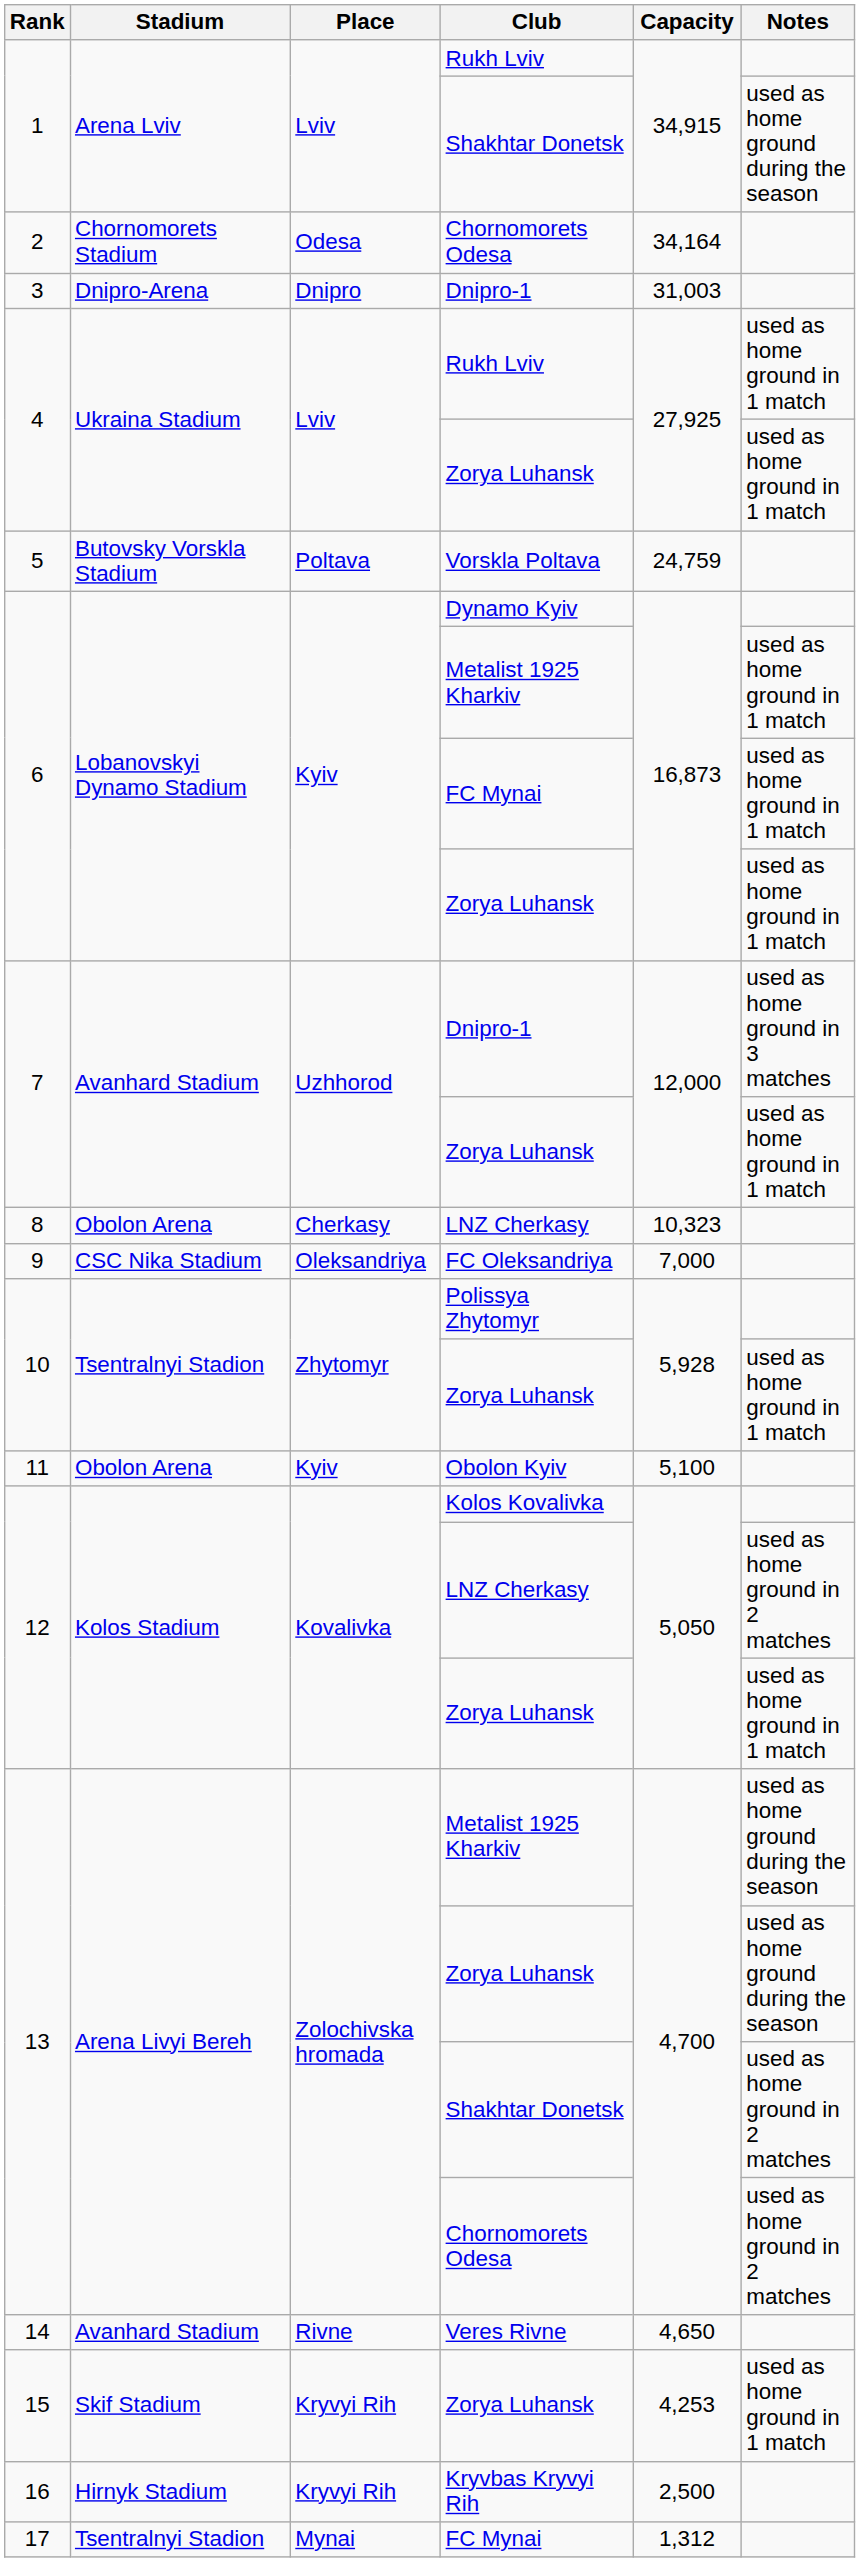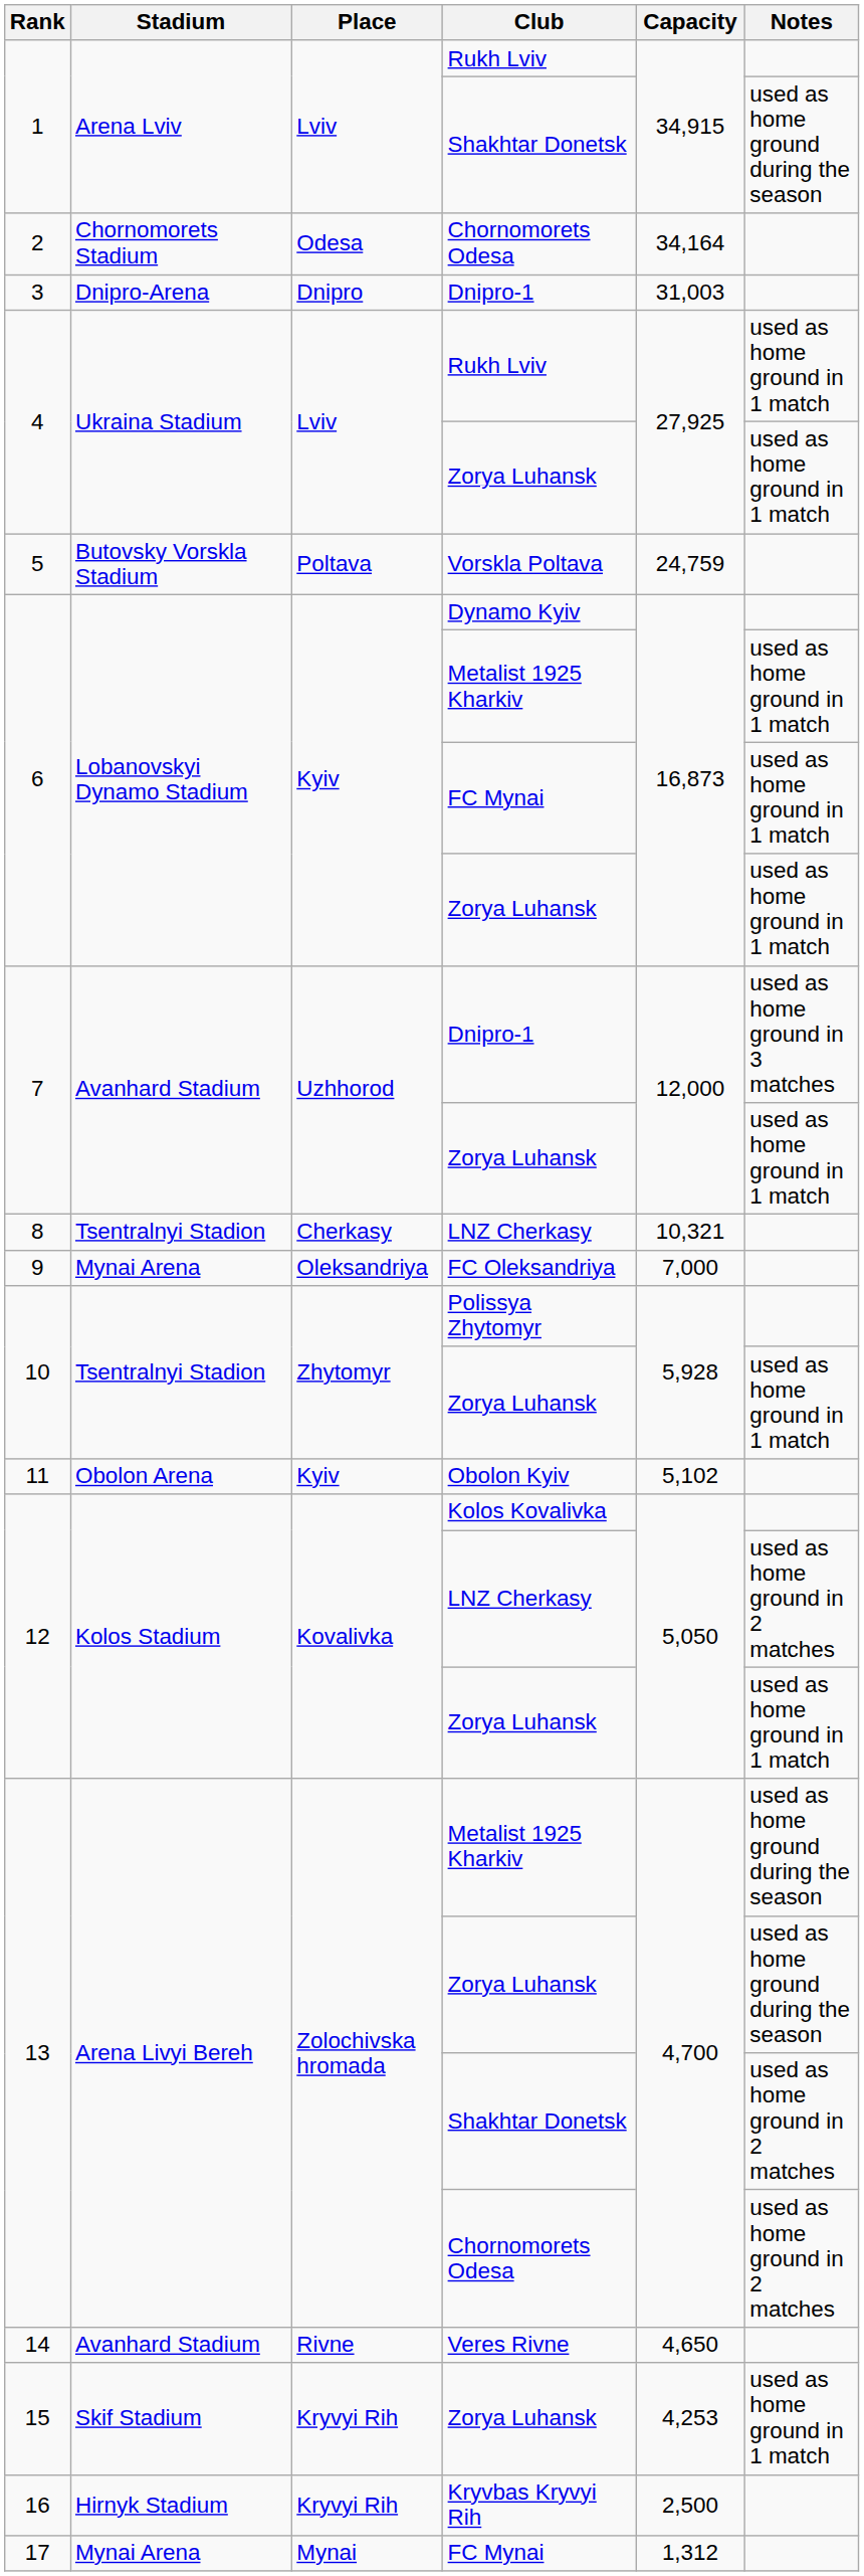8 | Stadium: Obolon Arena -> Tsentralnyi Stadion
8 | Capacity: 10,323 -> 10,321
9 | Stadium: CSC Nika Stadium -> Mynai Arena
11 | Capacity: 5,100 -> 5,102
17 | Stadium: Tsentralnyi Stadion -> Mynai Arena
